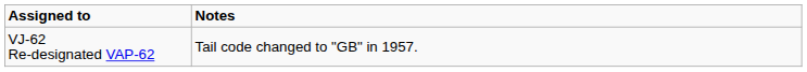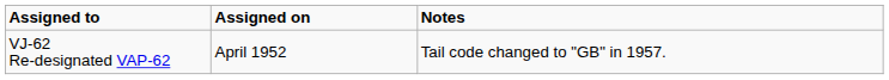+ column: Assigned on | April 1952
